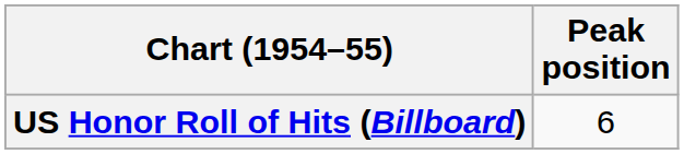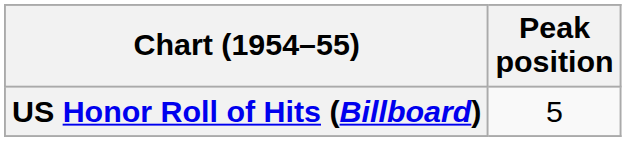US Honor Roll of Hits (Billboard) | Peak position: 6 -> 5
